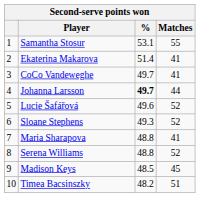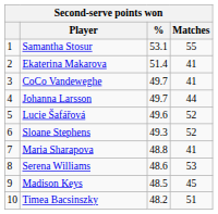Johanna Larsson | %: bold -> normal
Serena Williams | %: 48.8 -> 48.6
Serena Williams | Matches: 52 -> 53
